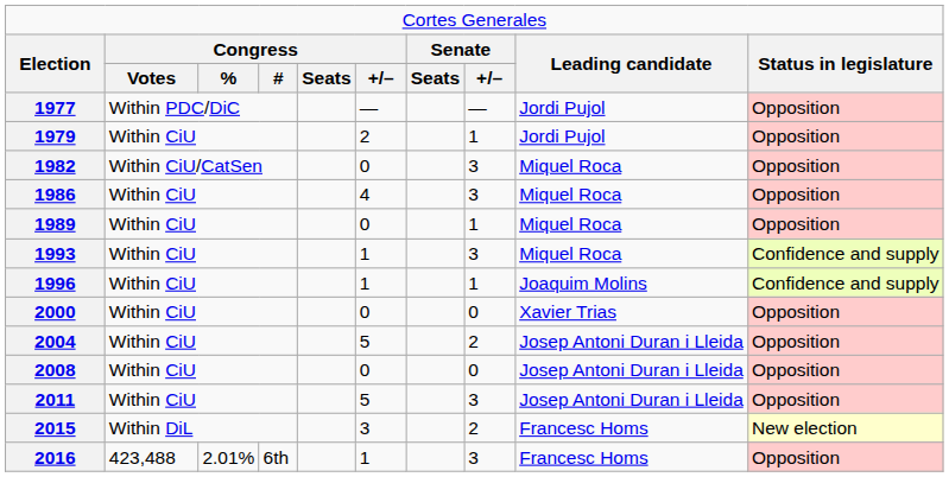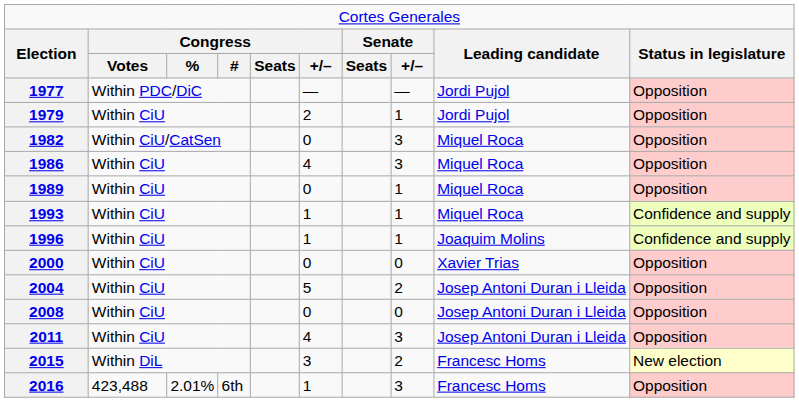1993 | column 8: 3 -> 1
2011 | column 6: 5 -> 4
